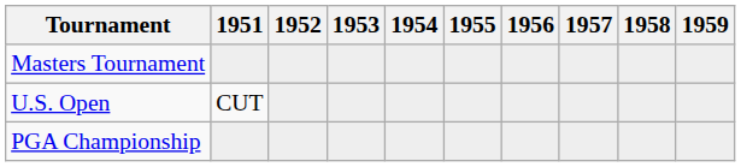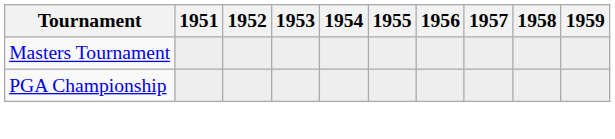- row: U.S. Open | CUT
